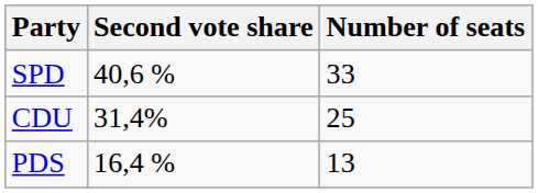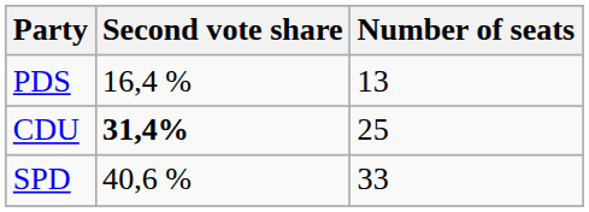rows swapped: SPD <-> PDS
CDU | Second vote share: normal -> bold
